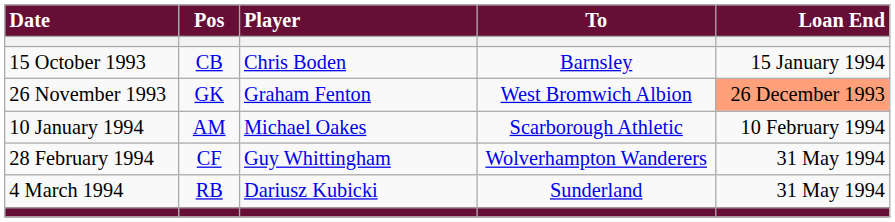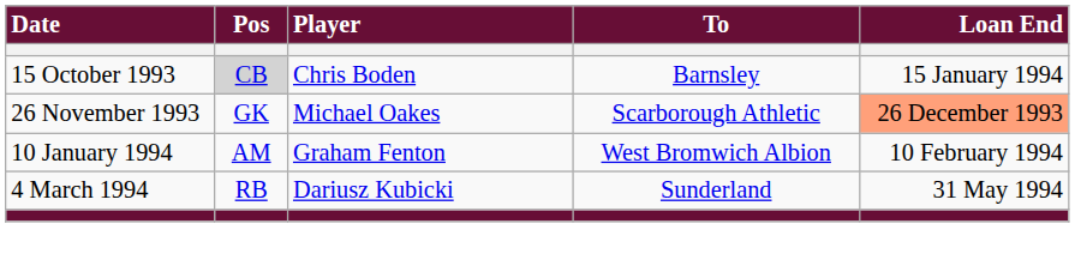15 October 1993 | Pos: no background -> lightgrey background
26 November 1993 | Player: Graham Fenton -> Michael Oakes
26 November 1993 | To: West Bromwich Albion -> Scarborough Athletic
10 January 1994 | Player: Michael Oakes -> Graham Fenton
10 January 1994 | To: Scarborough Athletic -> West Bromwich Albion
- row: 28 February 1994 | CF | Guy Whittingham | Wolverhampton Wanderers | 31 May 1994
